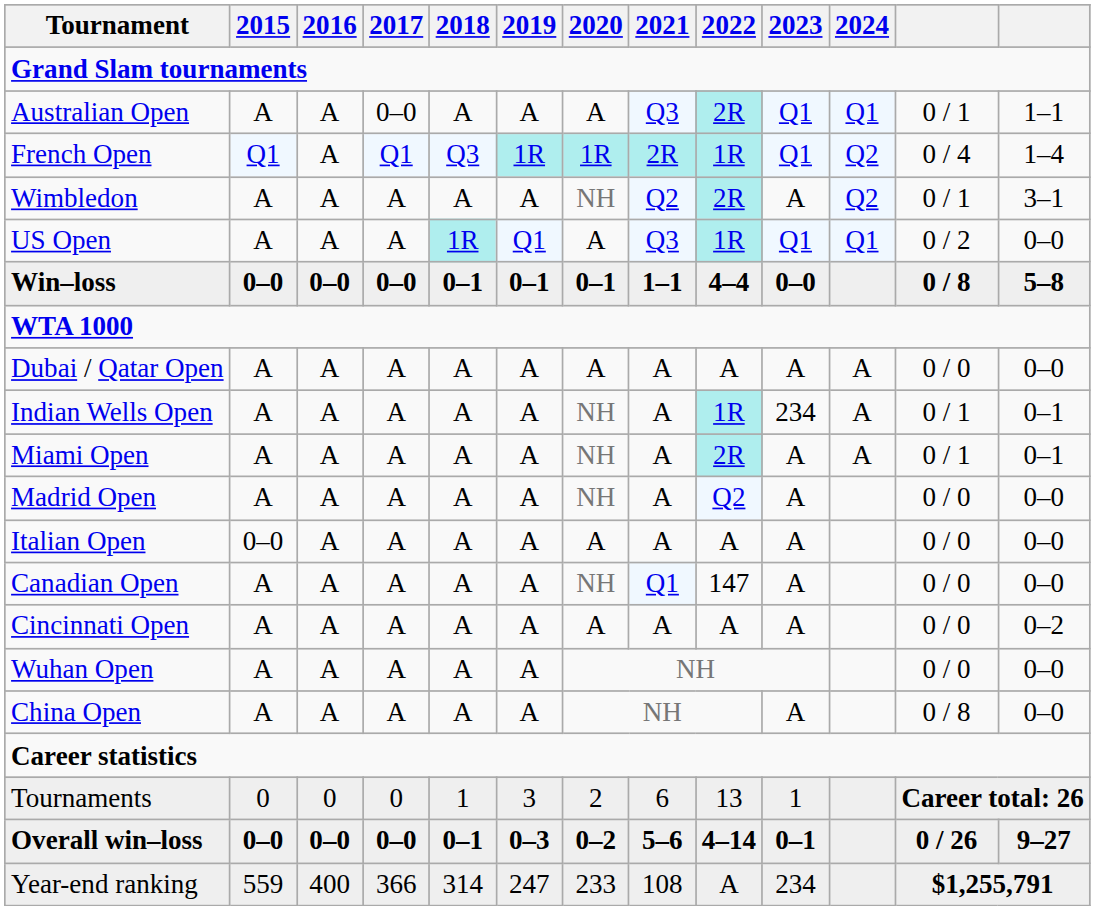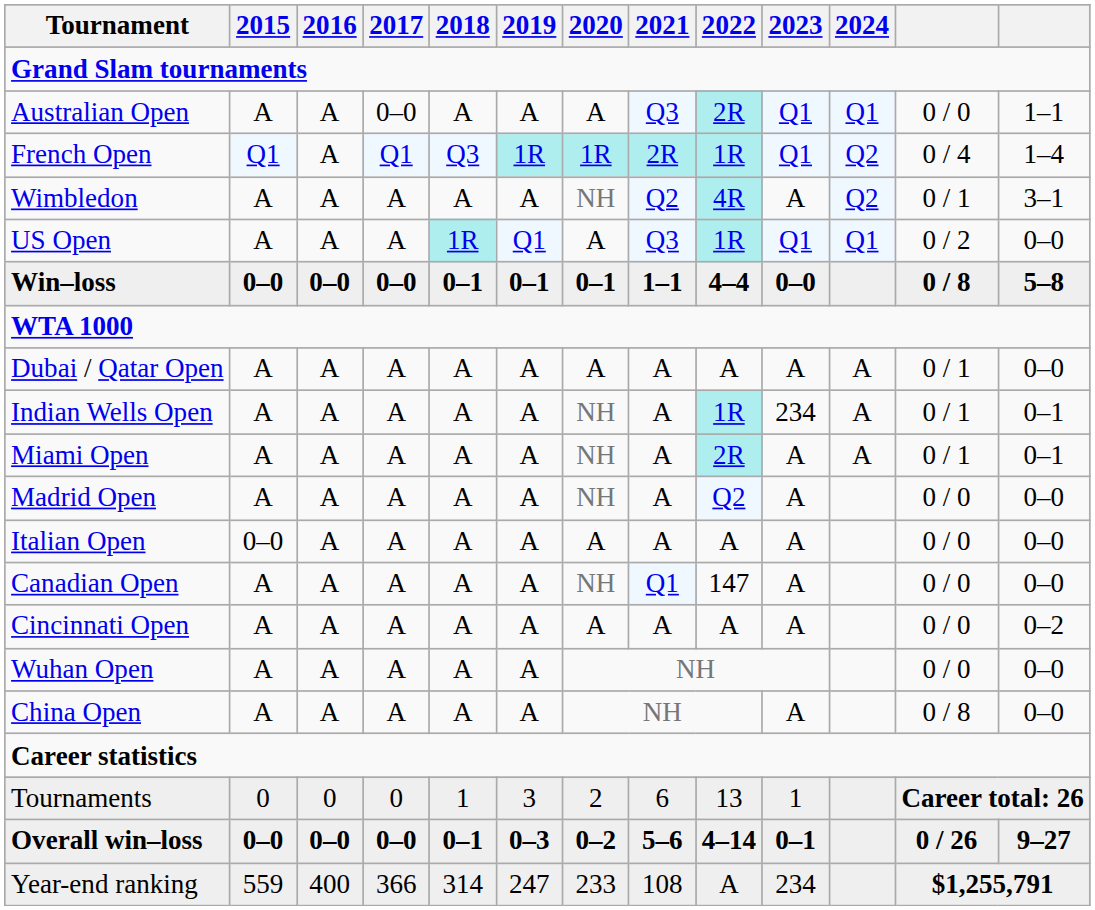Australian Open | column 12: 0 / 1 -> 0 / 0
Wimbledon | 2022: 2R -> 4R
Dubai / Qatar Open | column 12: 0 / 0 -> 0 / 1
